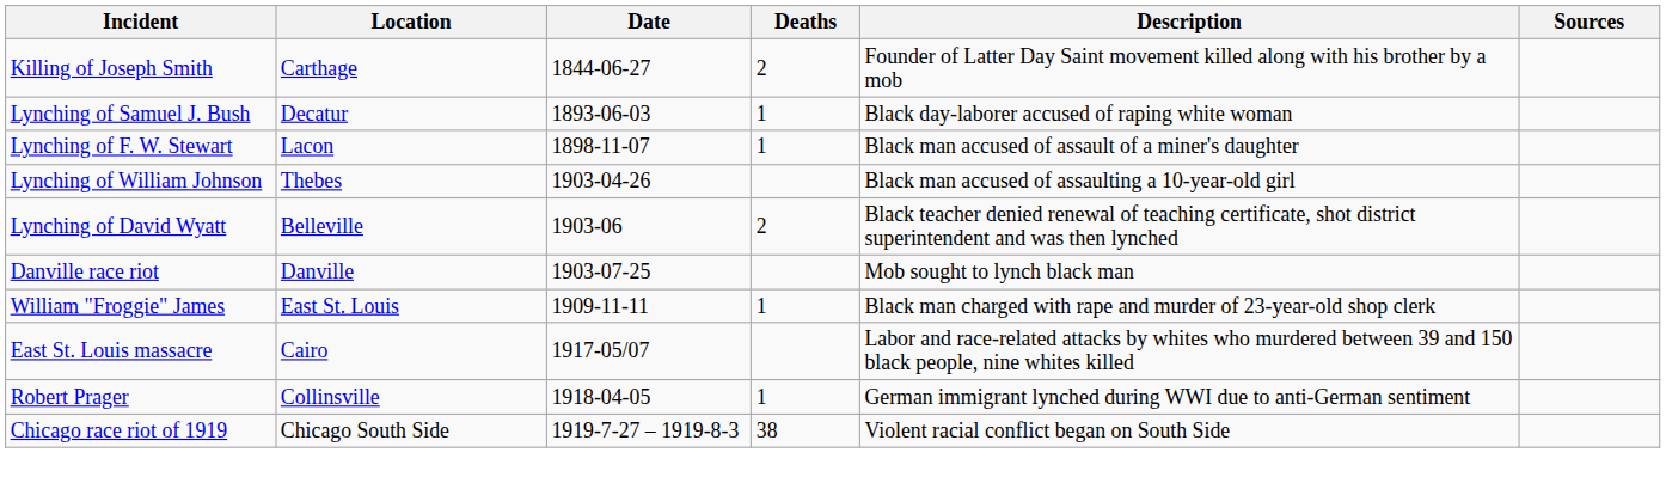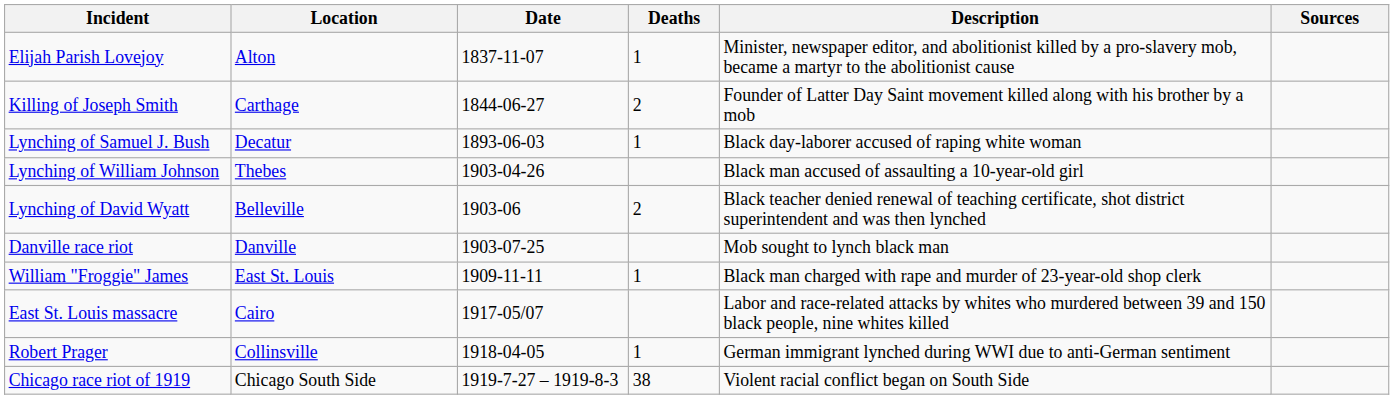+ row: Elijah Parish Lovejoy | Alton | 1837-11-07 | 1 | Minister, newspaper editor, and abolitionist killed by a pro-slavery mob, became a martyr to the abolitionist cause
- row: Lynching of F. W. Stewart | Lacon | 1898-11-07 | 1 | Black man accused of assault of a miner's daughter
